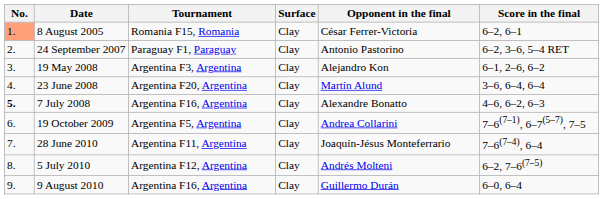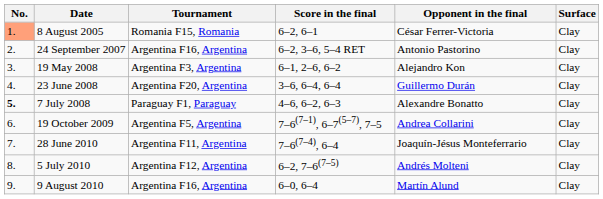columns swapped: Surface <-> Score in the final
24 September 2007 | Tournament: Paraguay F1, Paraguay -> Argentina F16, Argentina
23 June 2008 | Opponent in the final: Martín Alund -> Guillermo Durán
7 July 2008 | Tournament: Argentina F16, Argentina -> Paraguay F1, Paraguay
9 August 2010 | Opponent in the final: Guillermo Durán -> Martín Alund
